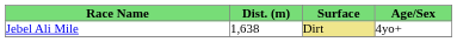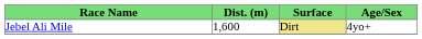Jebel Ali Mile | Dist. (m): 1,638 -> 1,600
